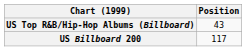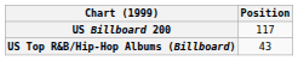rows swapped: US Billboard 200 <-> US Top R&B/Hip-Hop Albums (Billboard)
